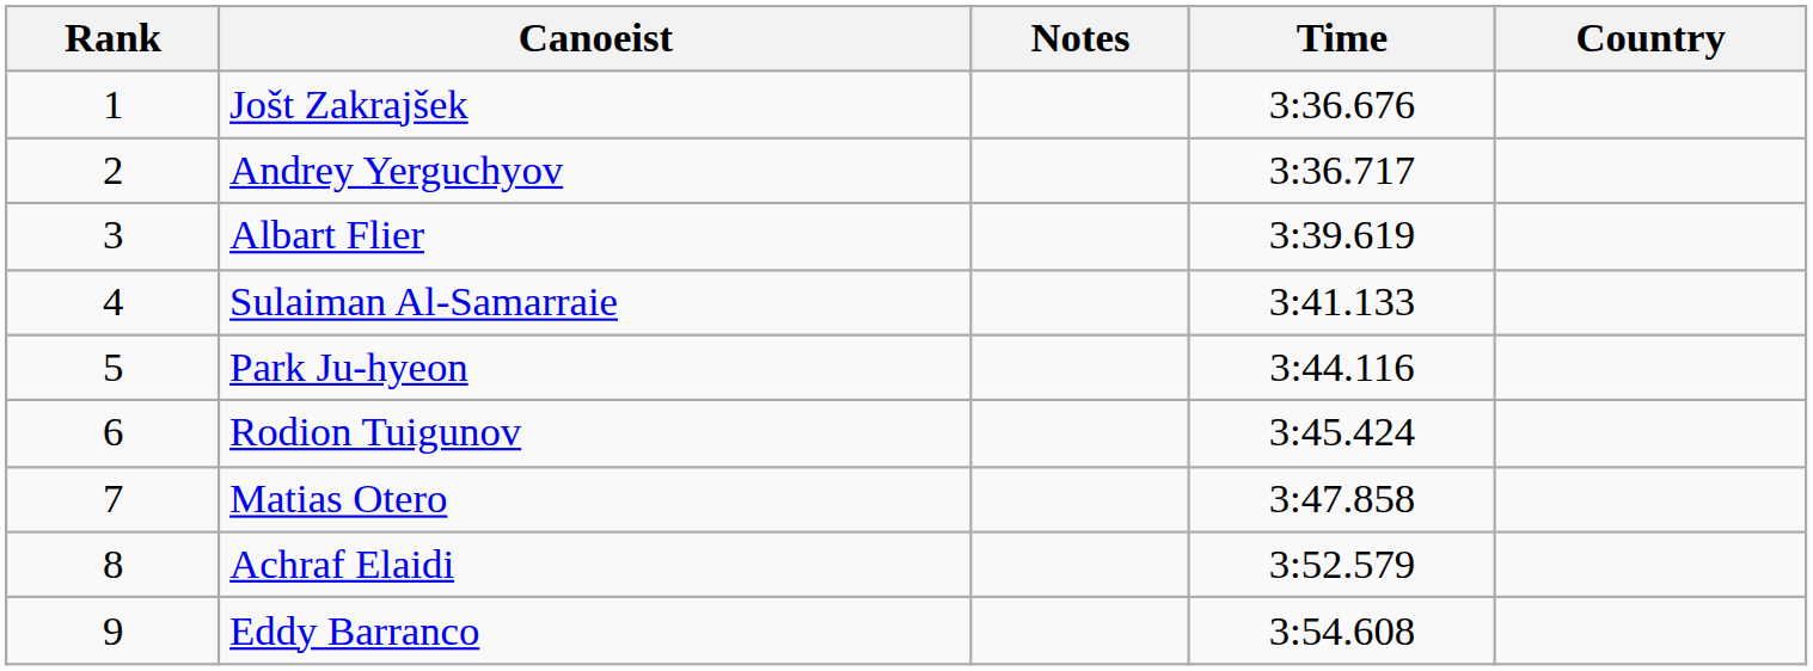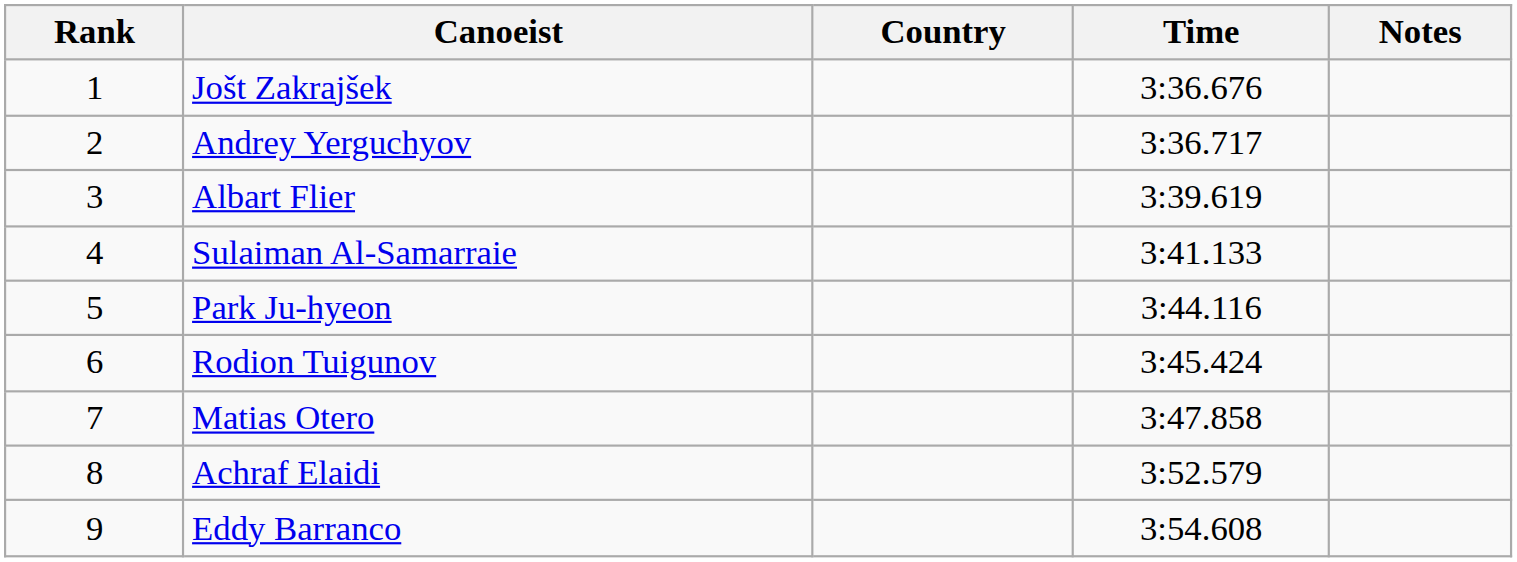columns swapped: Country <-> Notes
